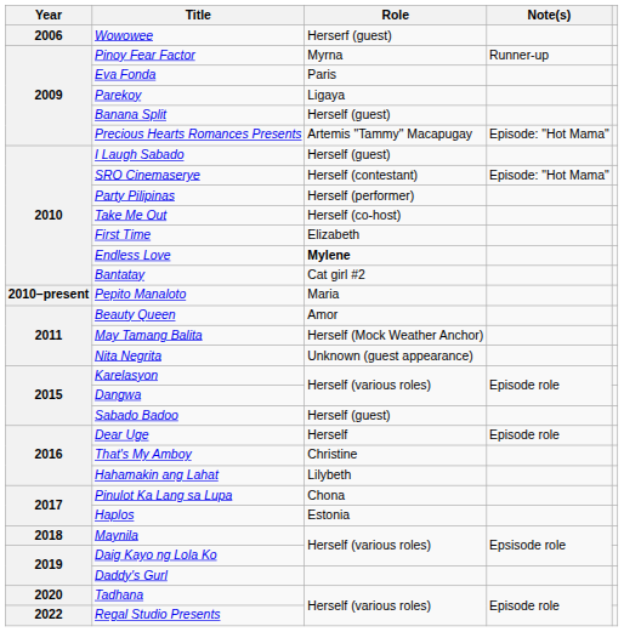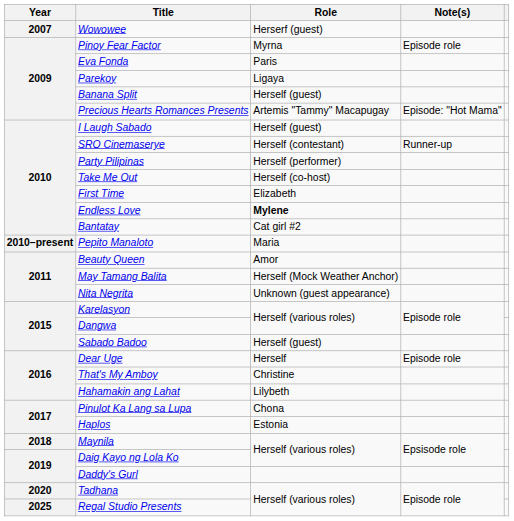Wowowee | Year: 2006 -> 2007
Pinoy Fear Factor | Note(s): Runner-up -> Episode role
SRO Cinemaserye | Note(s): Episode: "Hot Mama" -> Runner-up
Regal Studio Presents | Year: 2022 -> 2025
